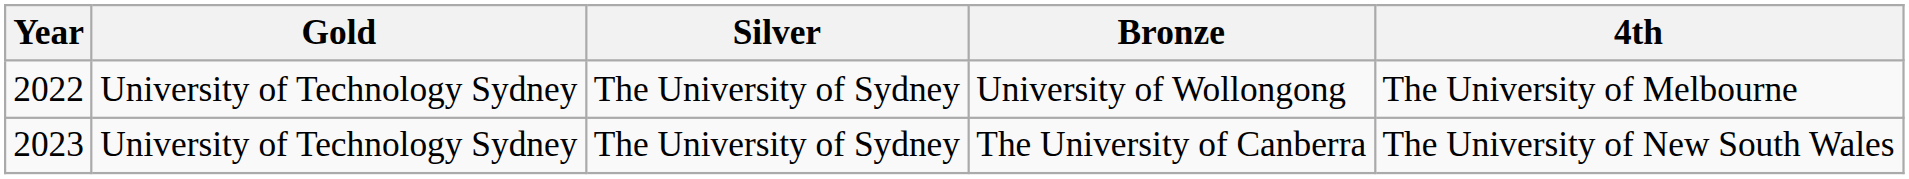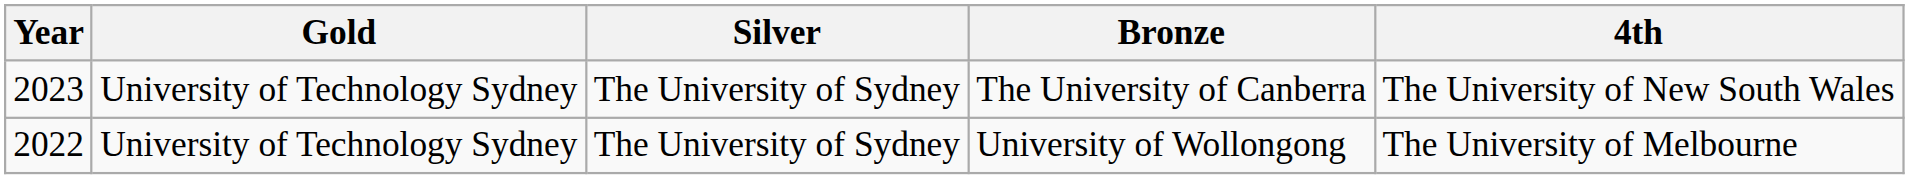rows swapped: University of Wollongong <-> The University of Canberra
